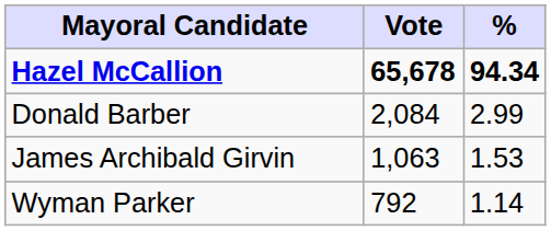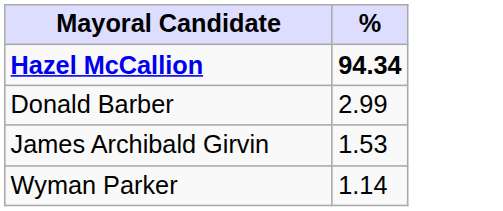- column: Vote | 65,678 | 2,084 | 1,063 | 792
